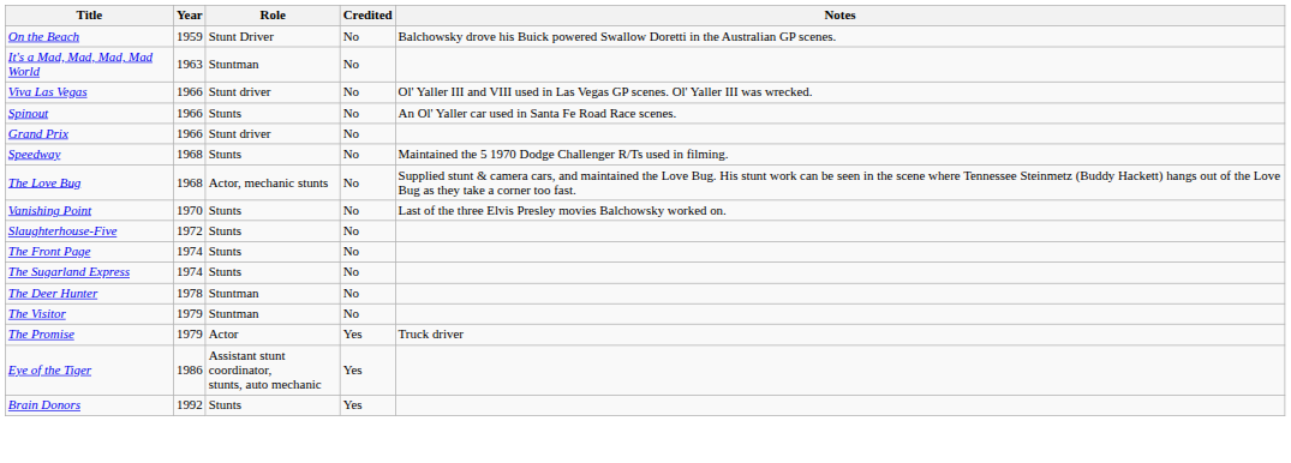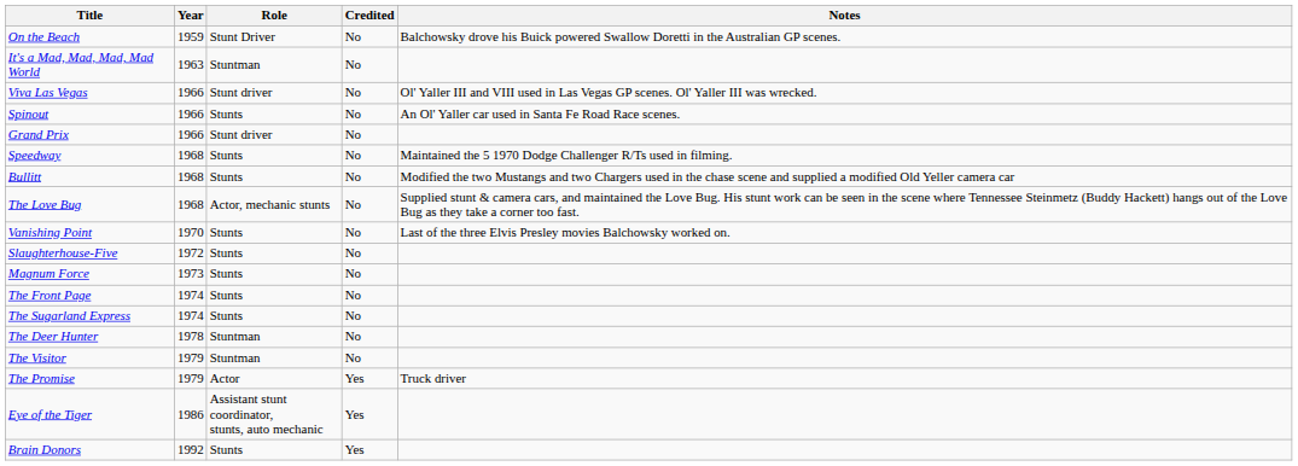+ row: Bullitt | 1968 | Stunts | No | Modified the two Mustangs and two Chargers used in the chase scene and supplied a modified Old Yeller camera car
+ row: Magnum Force | 1973 | Stunts | No
